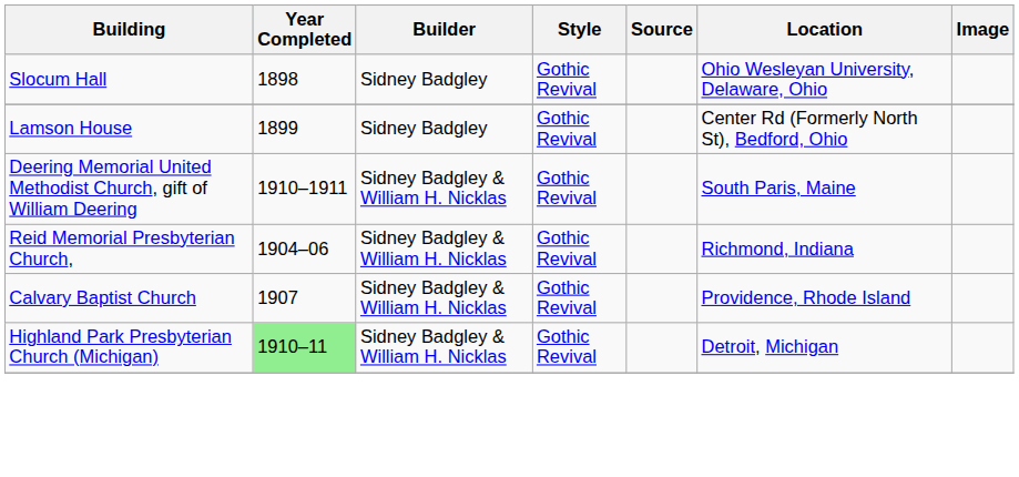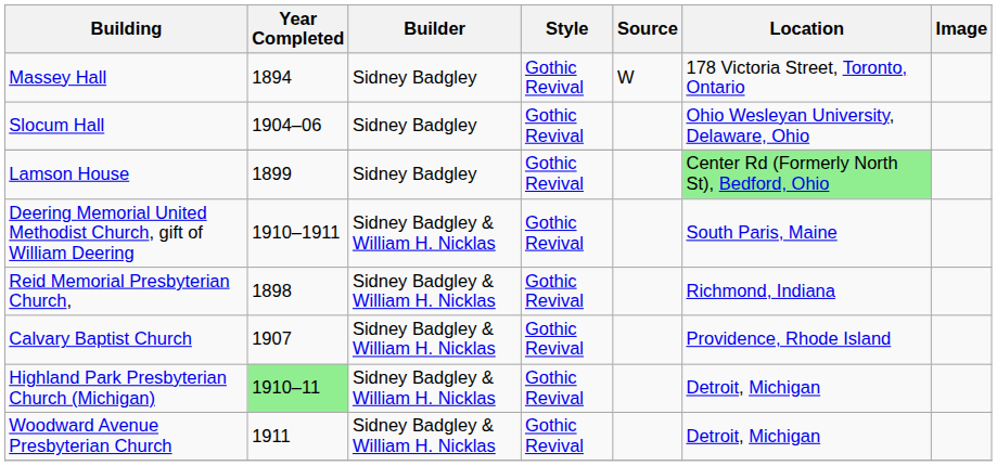+ row: Massey Hall | 1894 | Sidney Badgley | Gothic Revival | W | 178 Victoria Street, Toronto, Ontario
Slocum Hall | Year Completed: 1898 -> 1904–06
Lamson House | Location: no background -> lightgreen background
Reid Memorial Presbyterian Church, | Year Completed: 1904–06 -> 1898
+ row: Woodward Avenue Presbyterian Church | 1911 | Sidney Badgley & William H. Nicklas | Gothic Revival | Detroit, Michigan
